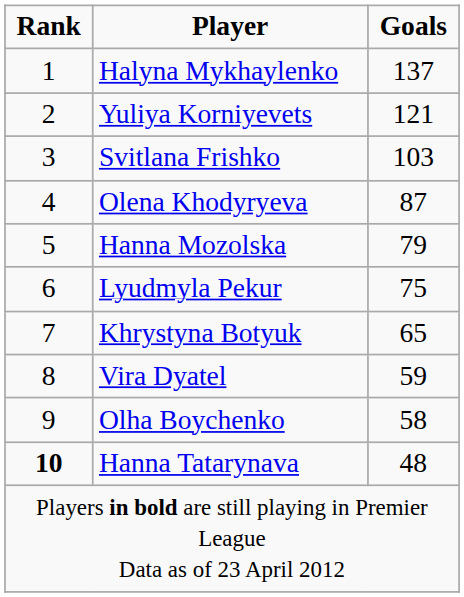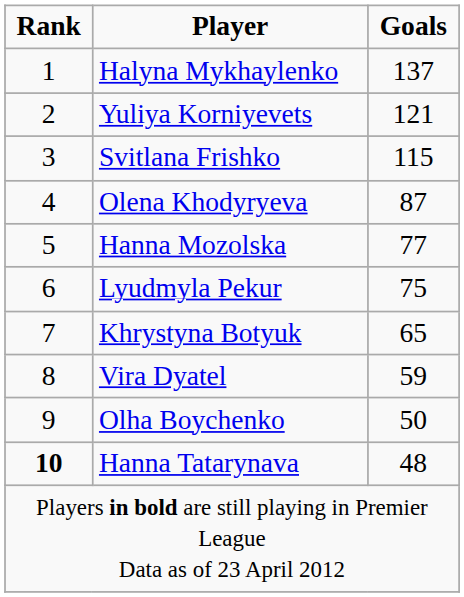Svitlana Frishko | Goals: 103 -> 115
Hanna Mozolska | Goals: 79 -> 77
Olha Boychenko | Goals: 58 -> 50
